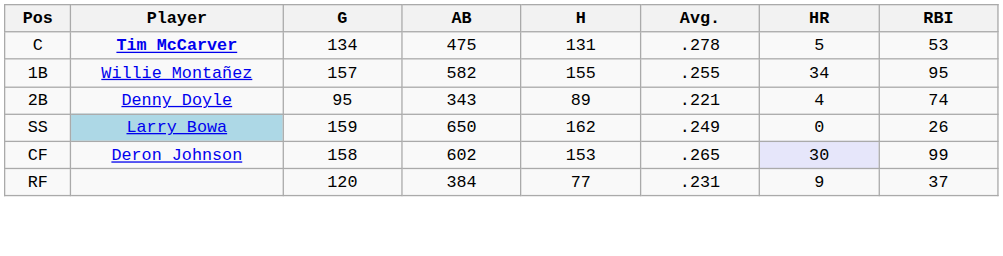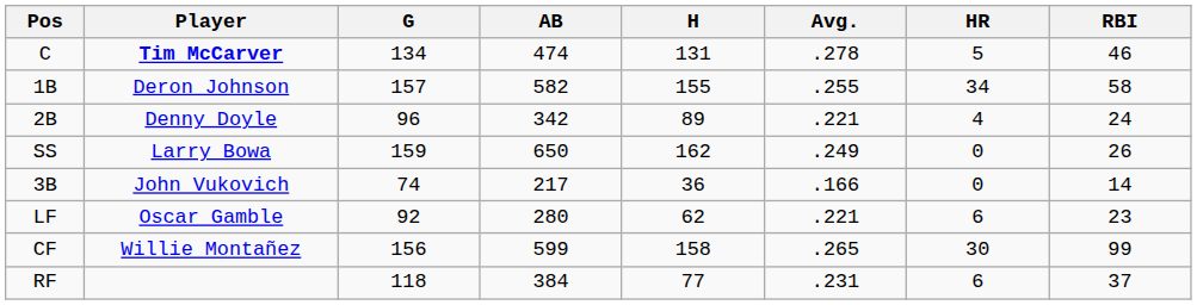C | AB: 475 -> 474
C | RBI: 53 -> 46
1B | Player: Willie Montañez -> Deron Johnson
1B | RBI: 95 -> 58
2B | G: 95 -> 96
2B | AB: 343 -> 342
2B | RBI: 74 -> 24
SS | Player: lightblue background -> no background
+ row: 3B | John Vukovich | 74 | 217 | 36 | .166 | 0 | 14
+ row: LF | Oscar Gamble | 92 | 280 | 62 | .221 | 6 | 23
CF | Player: Deron Johnson -> Willie Montañez
CF | G: 158 -> 156
CF | AB: 602 -> 599
CF | H: 153 -> 158
CF | HR: lavender background -> no background
RF | G: 120 -> 118
RF | HR: 9 -> 6
